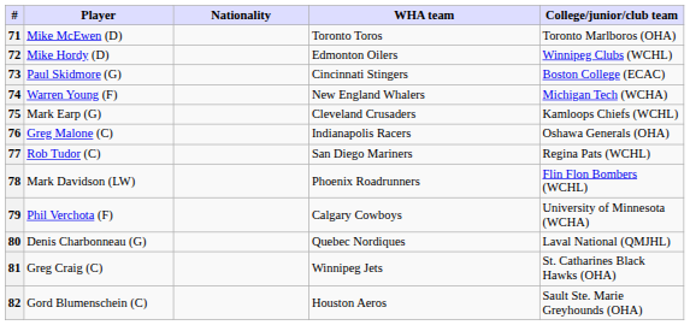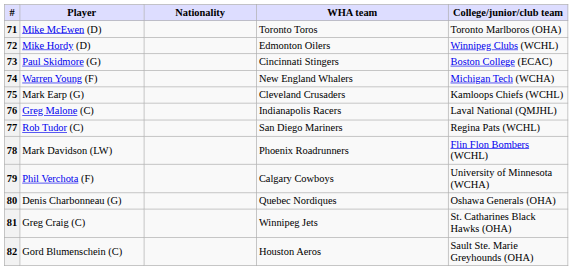76 | College/junior/club team: Oshawa Generals (OHA) -> Laval National (QMJHL)
80 | College/junior/club team: Laval National (QMJHL) -> Oshawa Generals (OHA)
